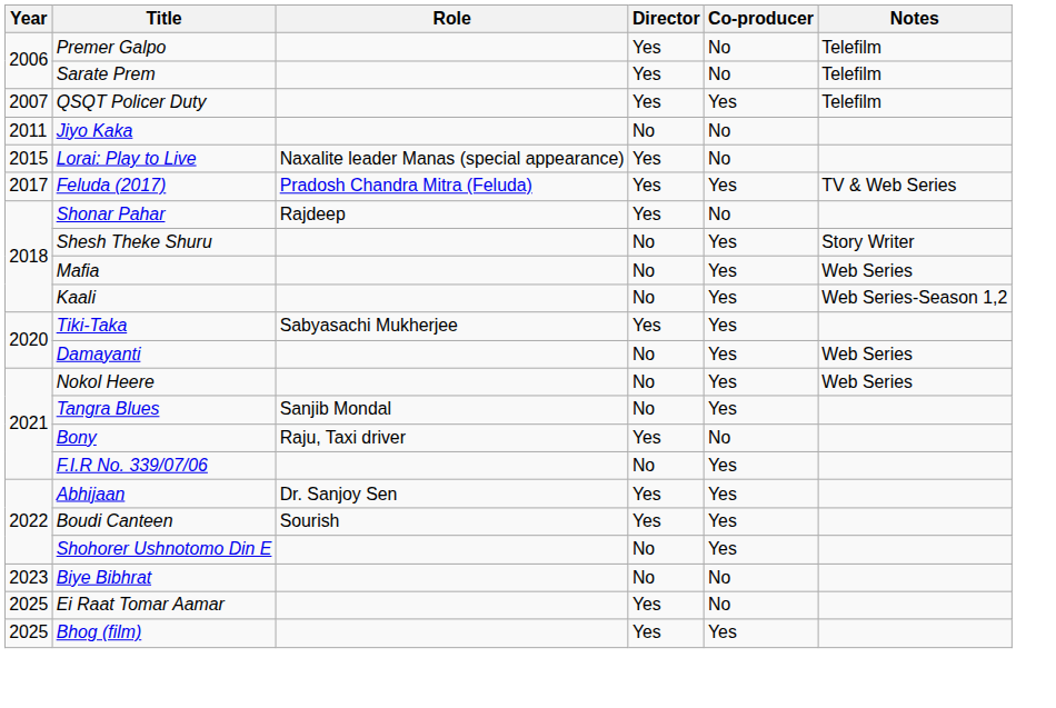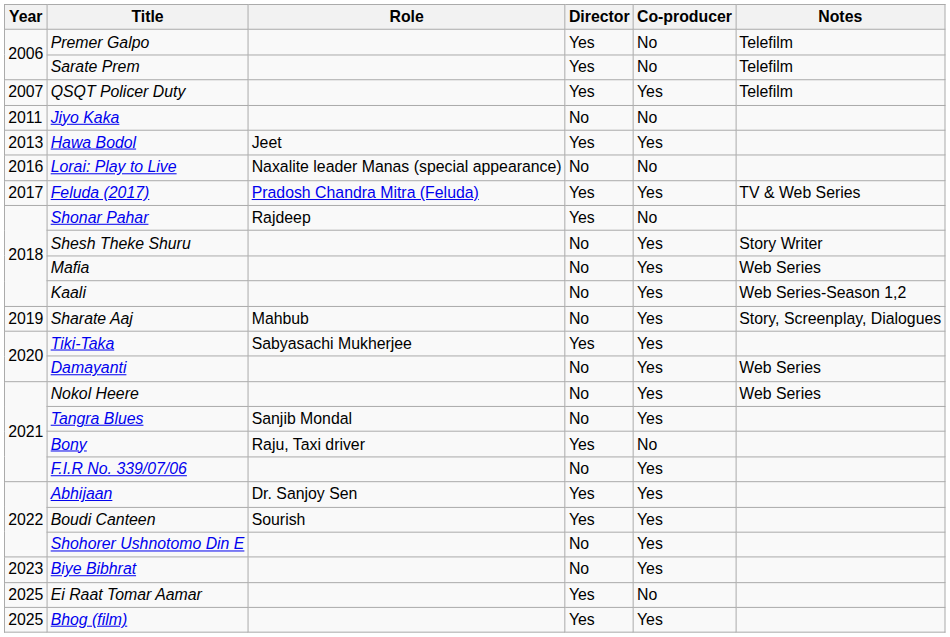+ row: 2013 | Hawa Bodol | Jeet | Yes | Yes
Lorai: Play to Live | Year: 2015 -> 2016
Lorai: Play to Live | Director: Yes -> No
+ row: 2019 | Sharate Aaj | Mahbub | No | Yes | Story, Screenplay, Dialogues
Biye Bibhrat | Co-producer: No -> Yes
